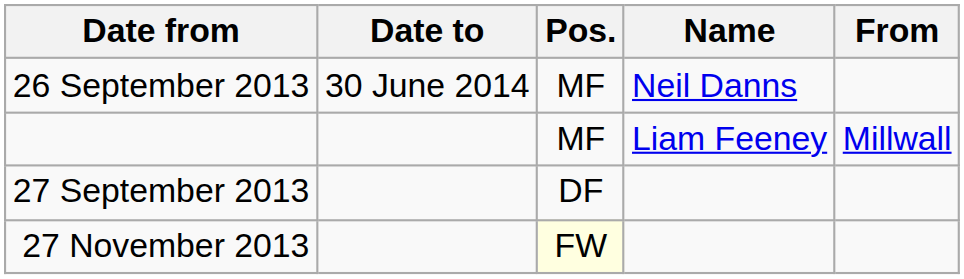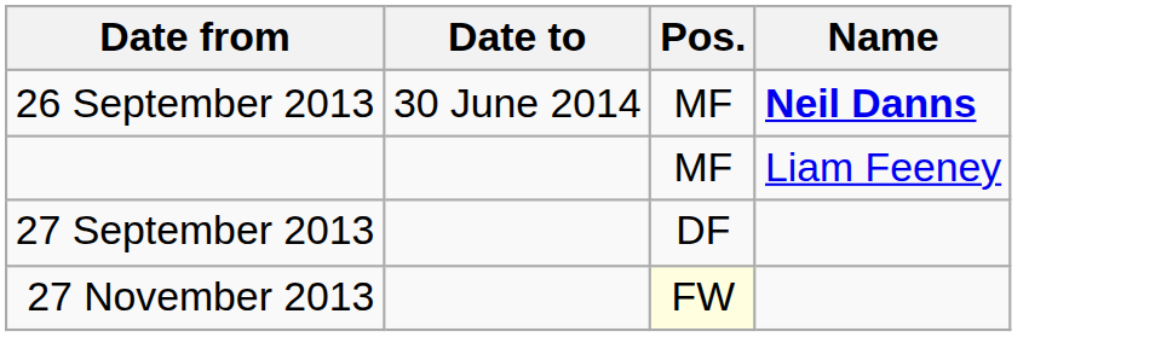- column: From | Millwall
26 September 2013 | Name: normal -> bold
